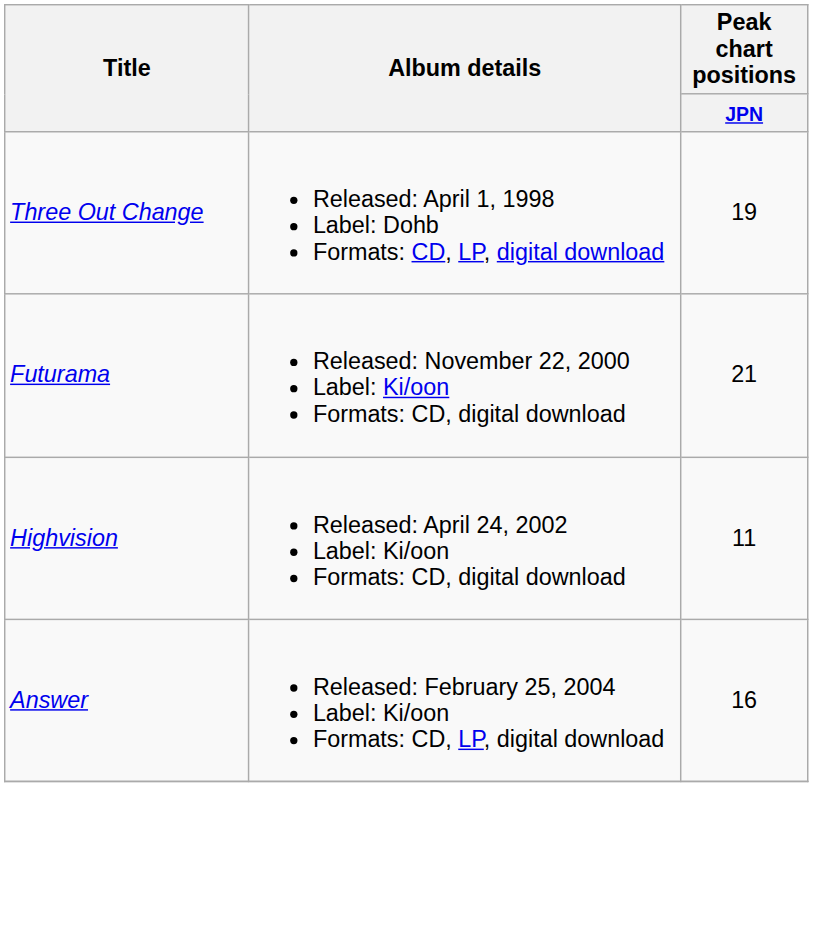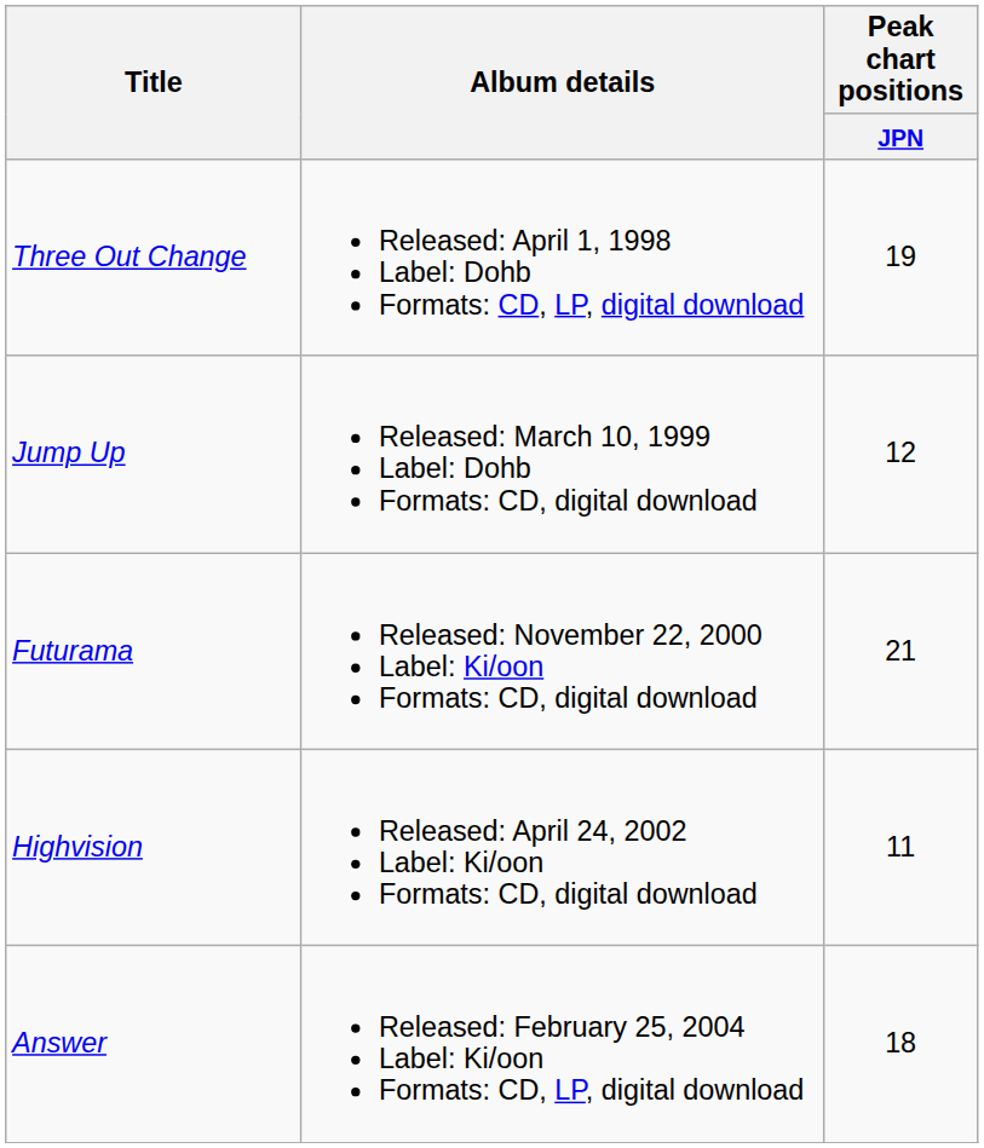+ row: Jump Up | Released: March 10, 1999 Label: Dohb Formats: CD, digital download | 12
Answer | Peak chart positions / JPN: 16 -> 18
